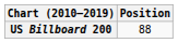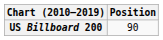US Billboard 200 | Position: 88 -> 90
